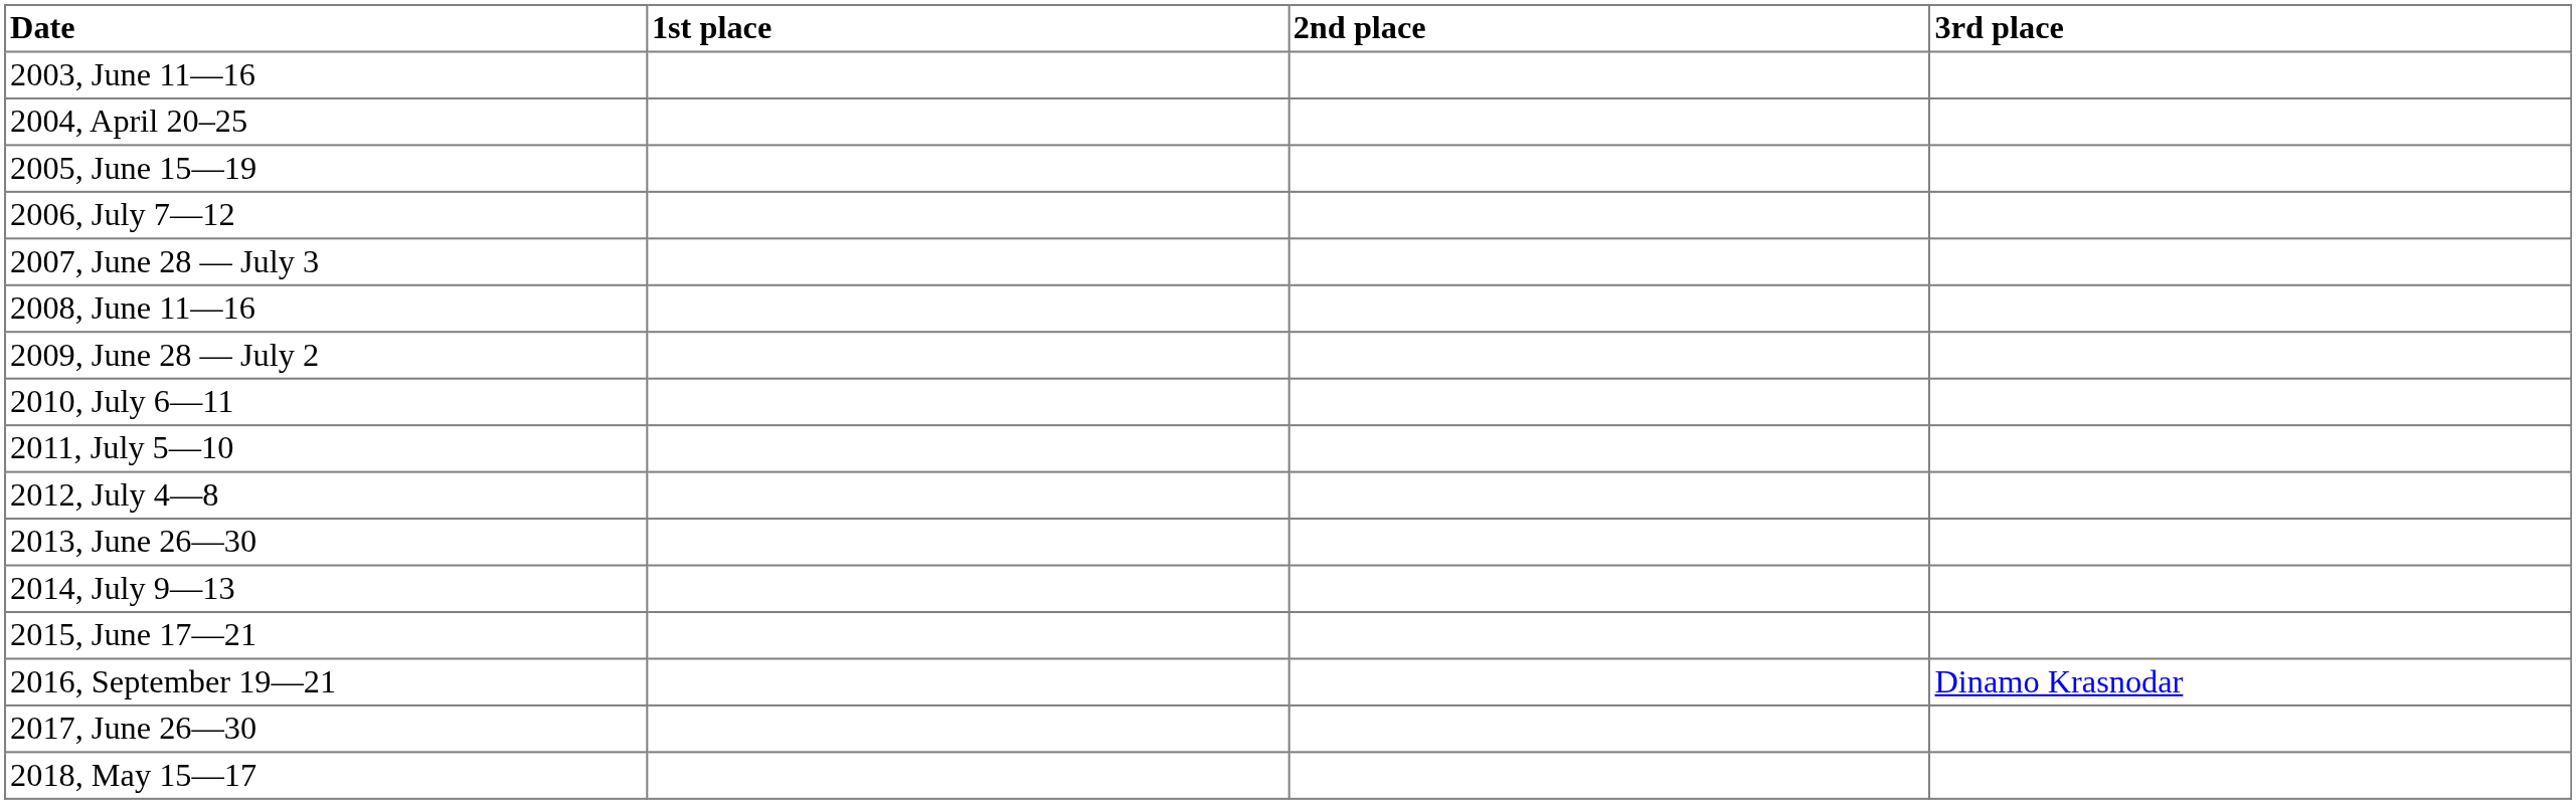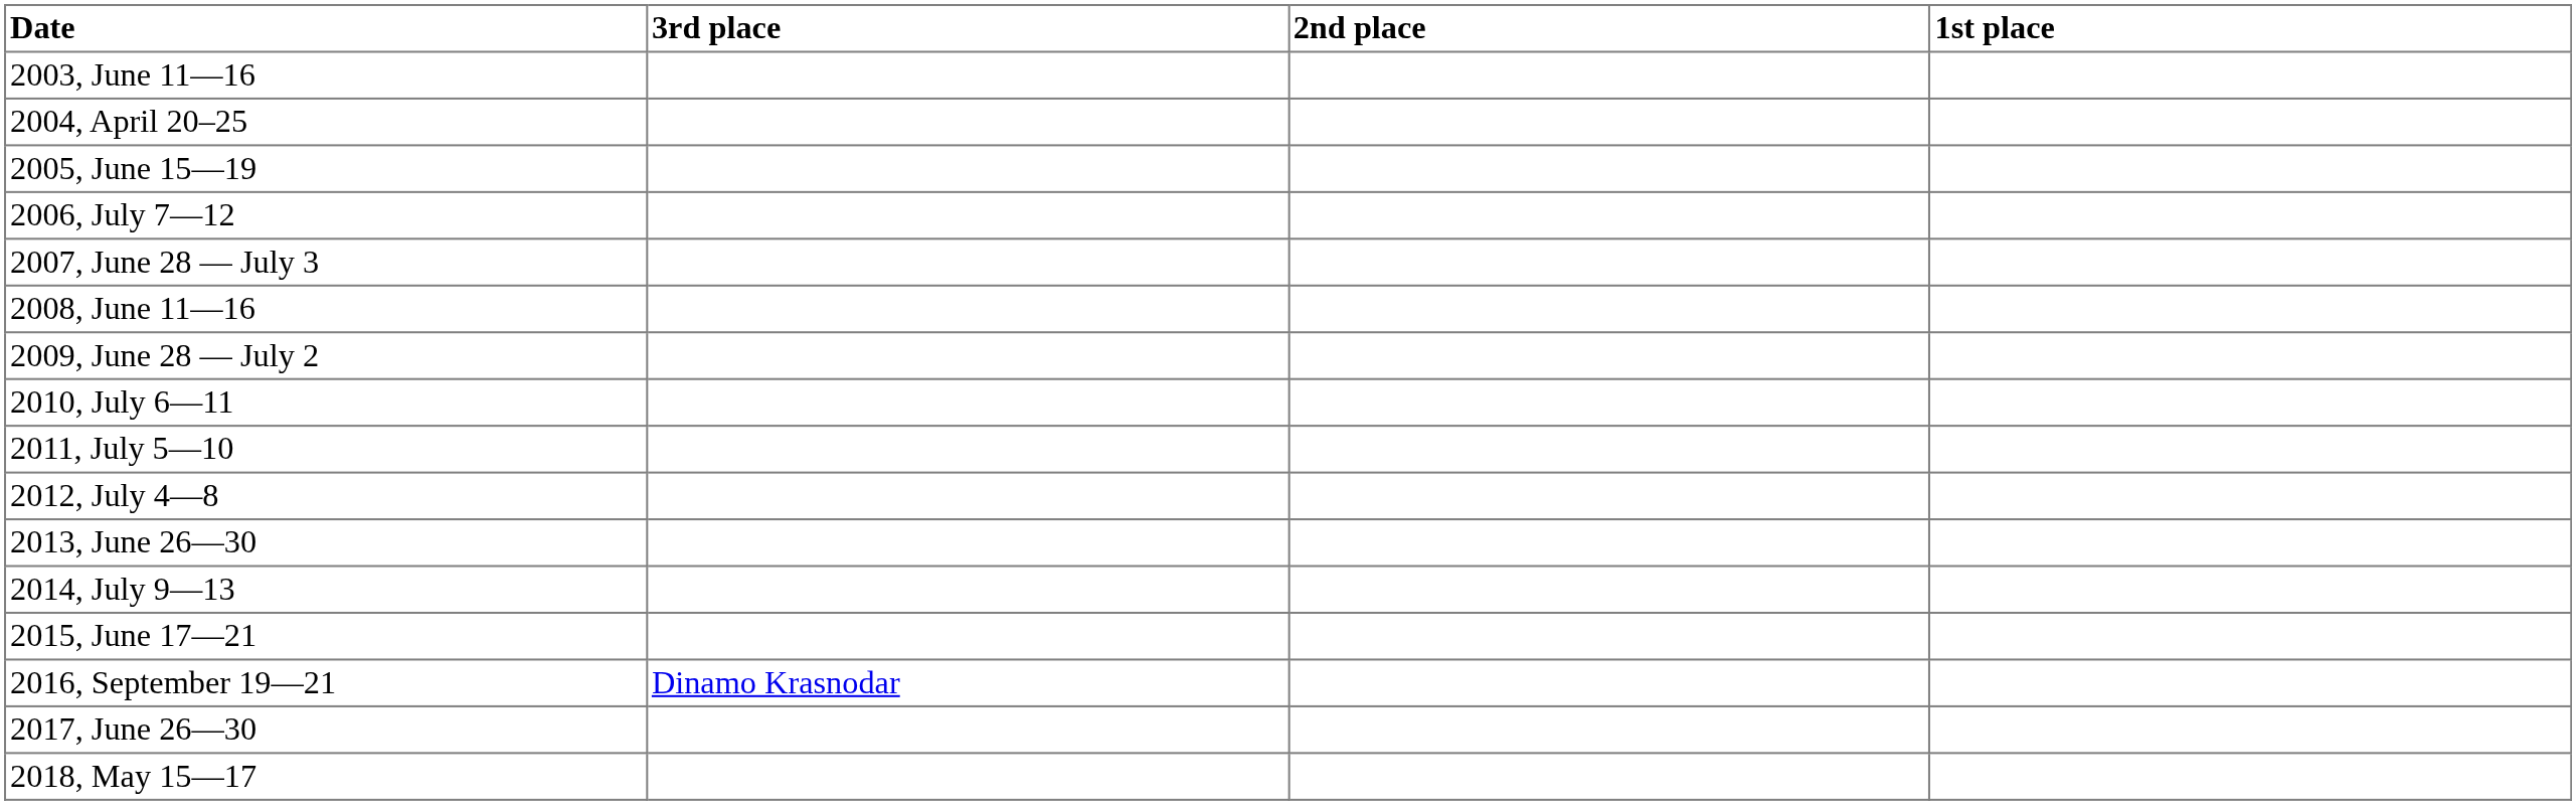columns swapped: 1st place <-> 3rd place
